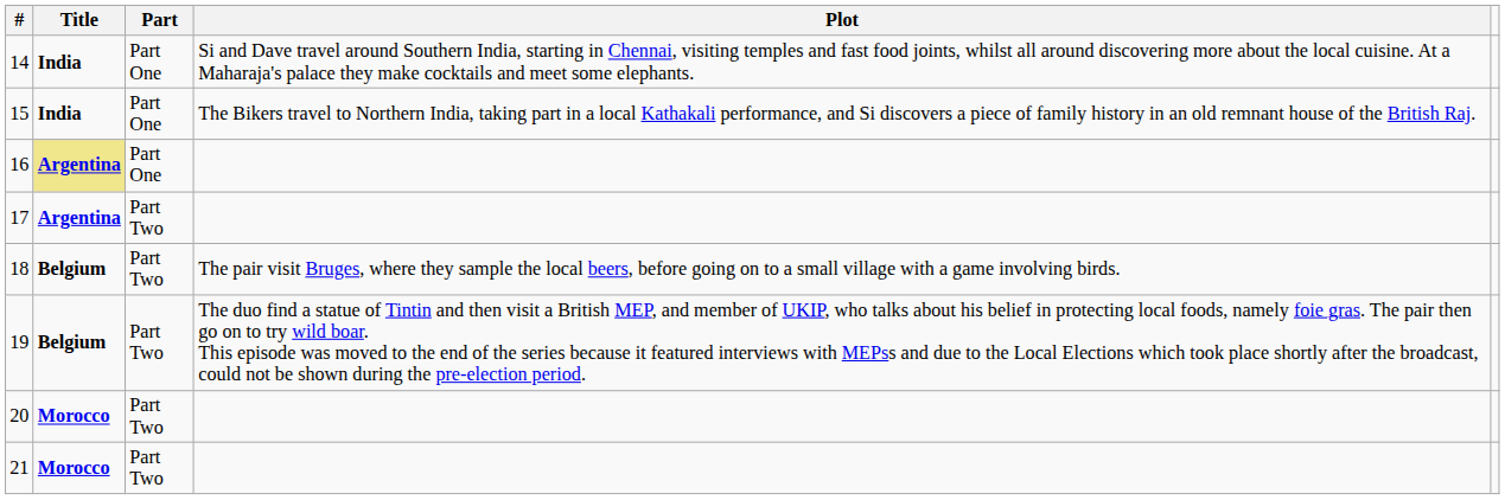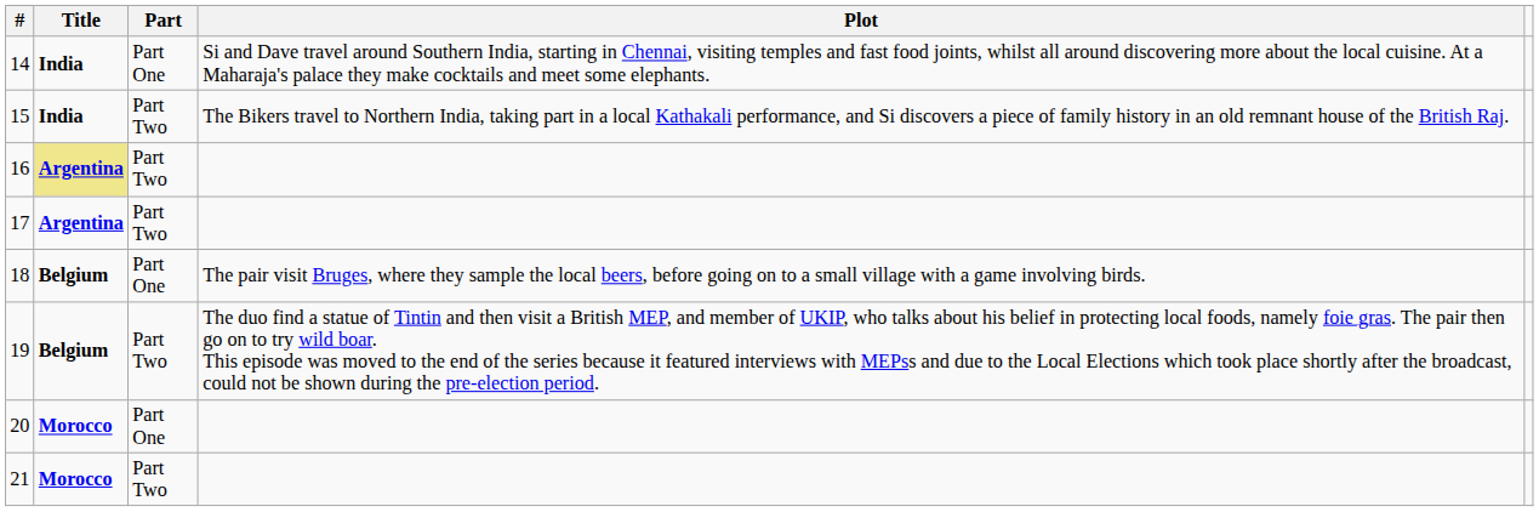15 | Part: Part One -> Part Two
16 | Part: Part One -> Part Two
18 | Part: Part Two -> Part One
20 | Part: Part Two -> Part One
